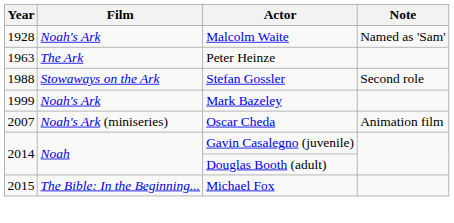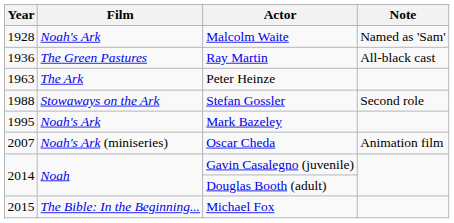+ row: 1936 | The Green Pastures | Ray Martin | All-black cast
Mark Bazeley | Year: 1999 -> 1995
